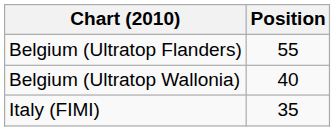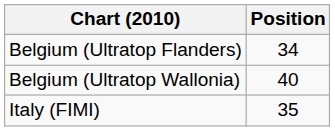Belgium (Ultratop Flanders) | Position: 55 -> 34
